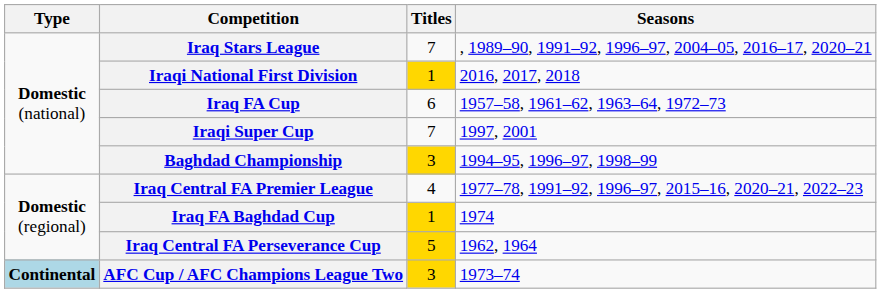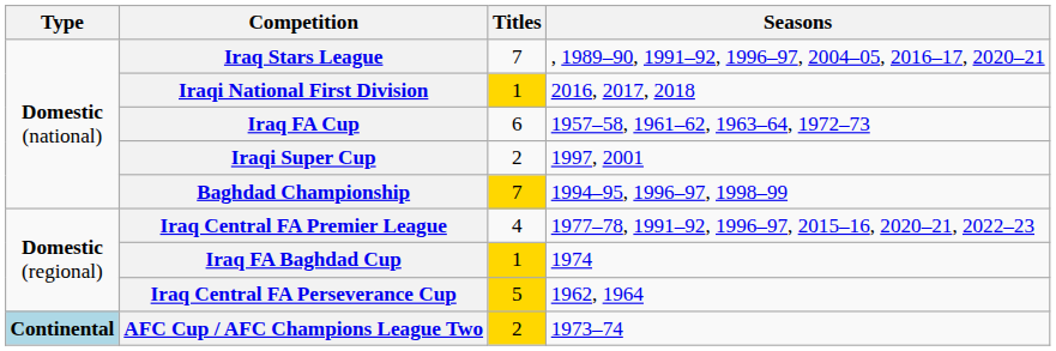Iraqi Super Cup | Titles: 7 -> 2
Baghdad Championship | Titles: 3 -> 7
AFC Cup / AFC Champions League Two | Titles: 3 -> 2
